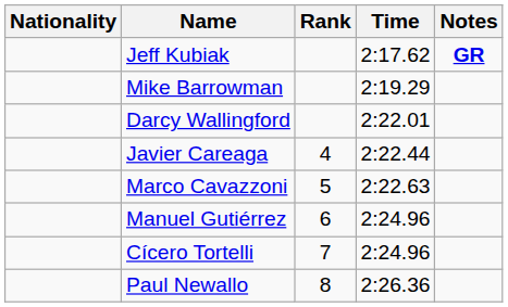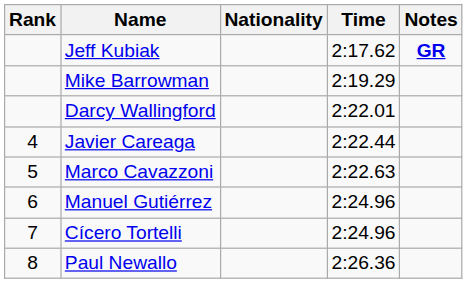columns swapped: Rank <-> Nationality
